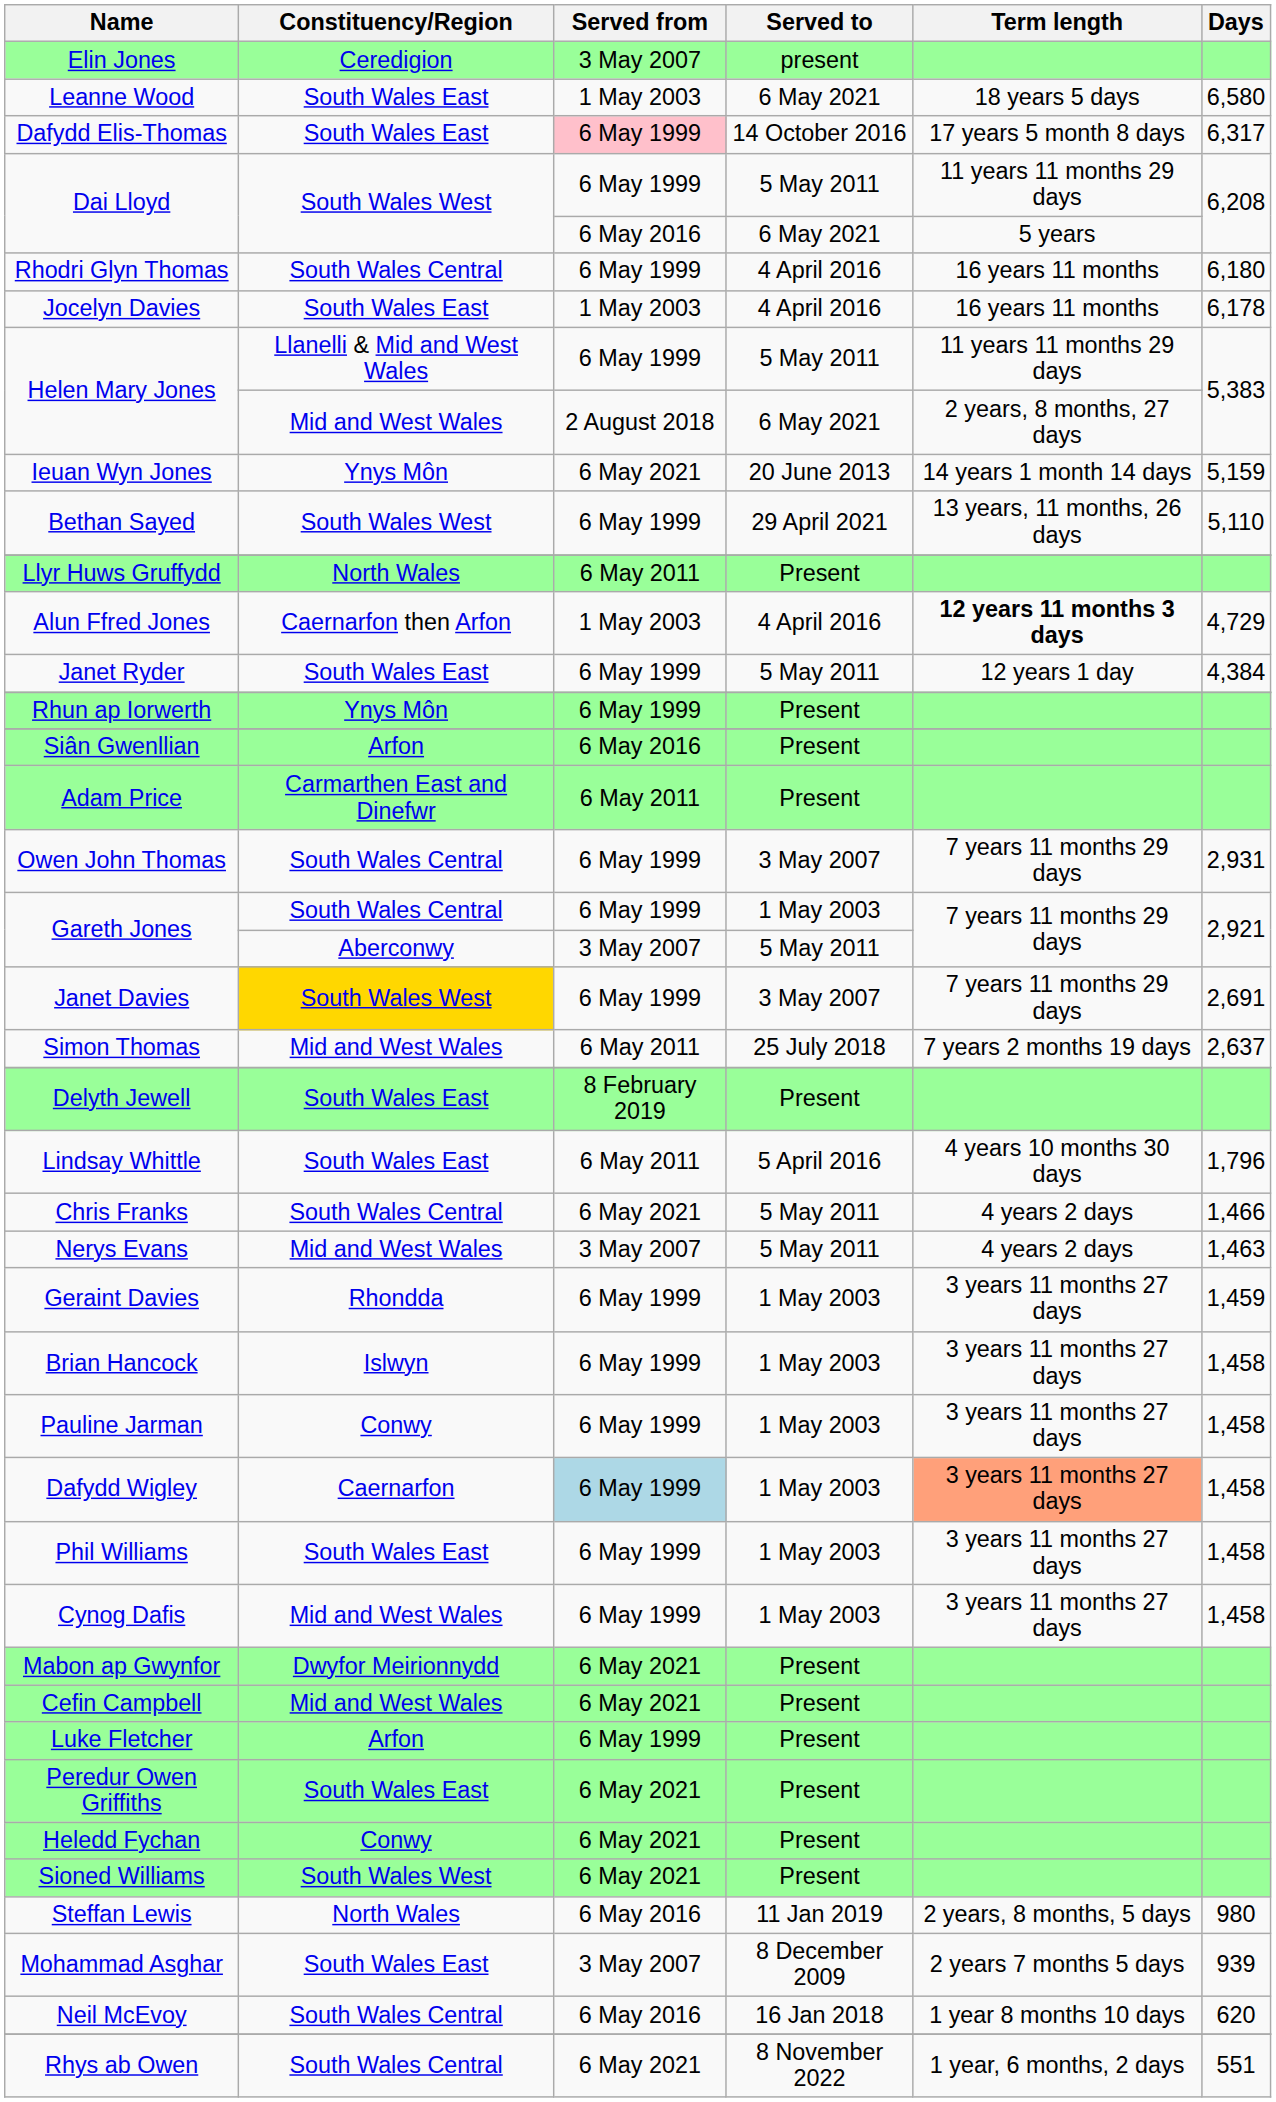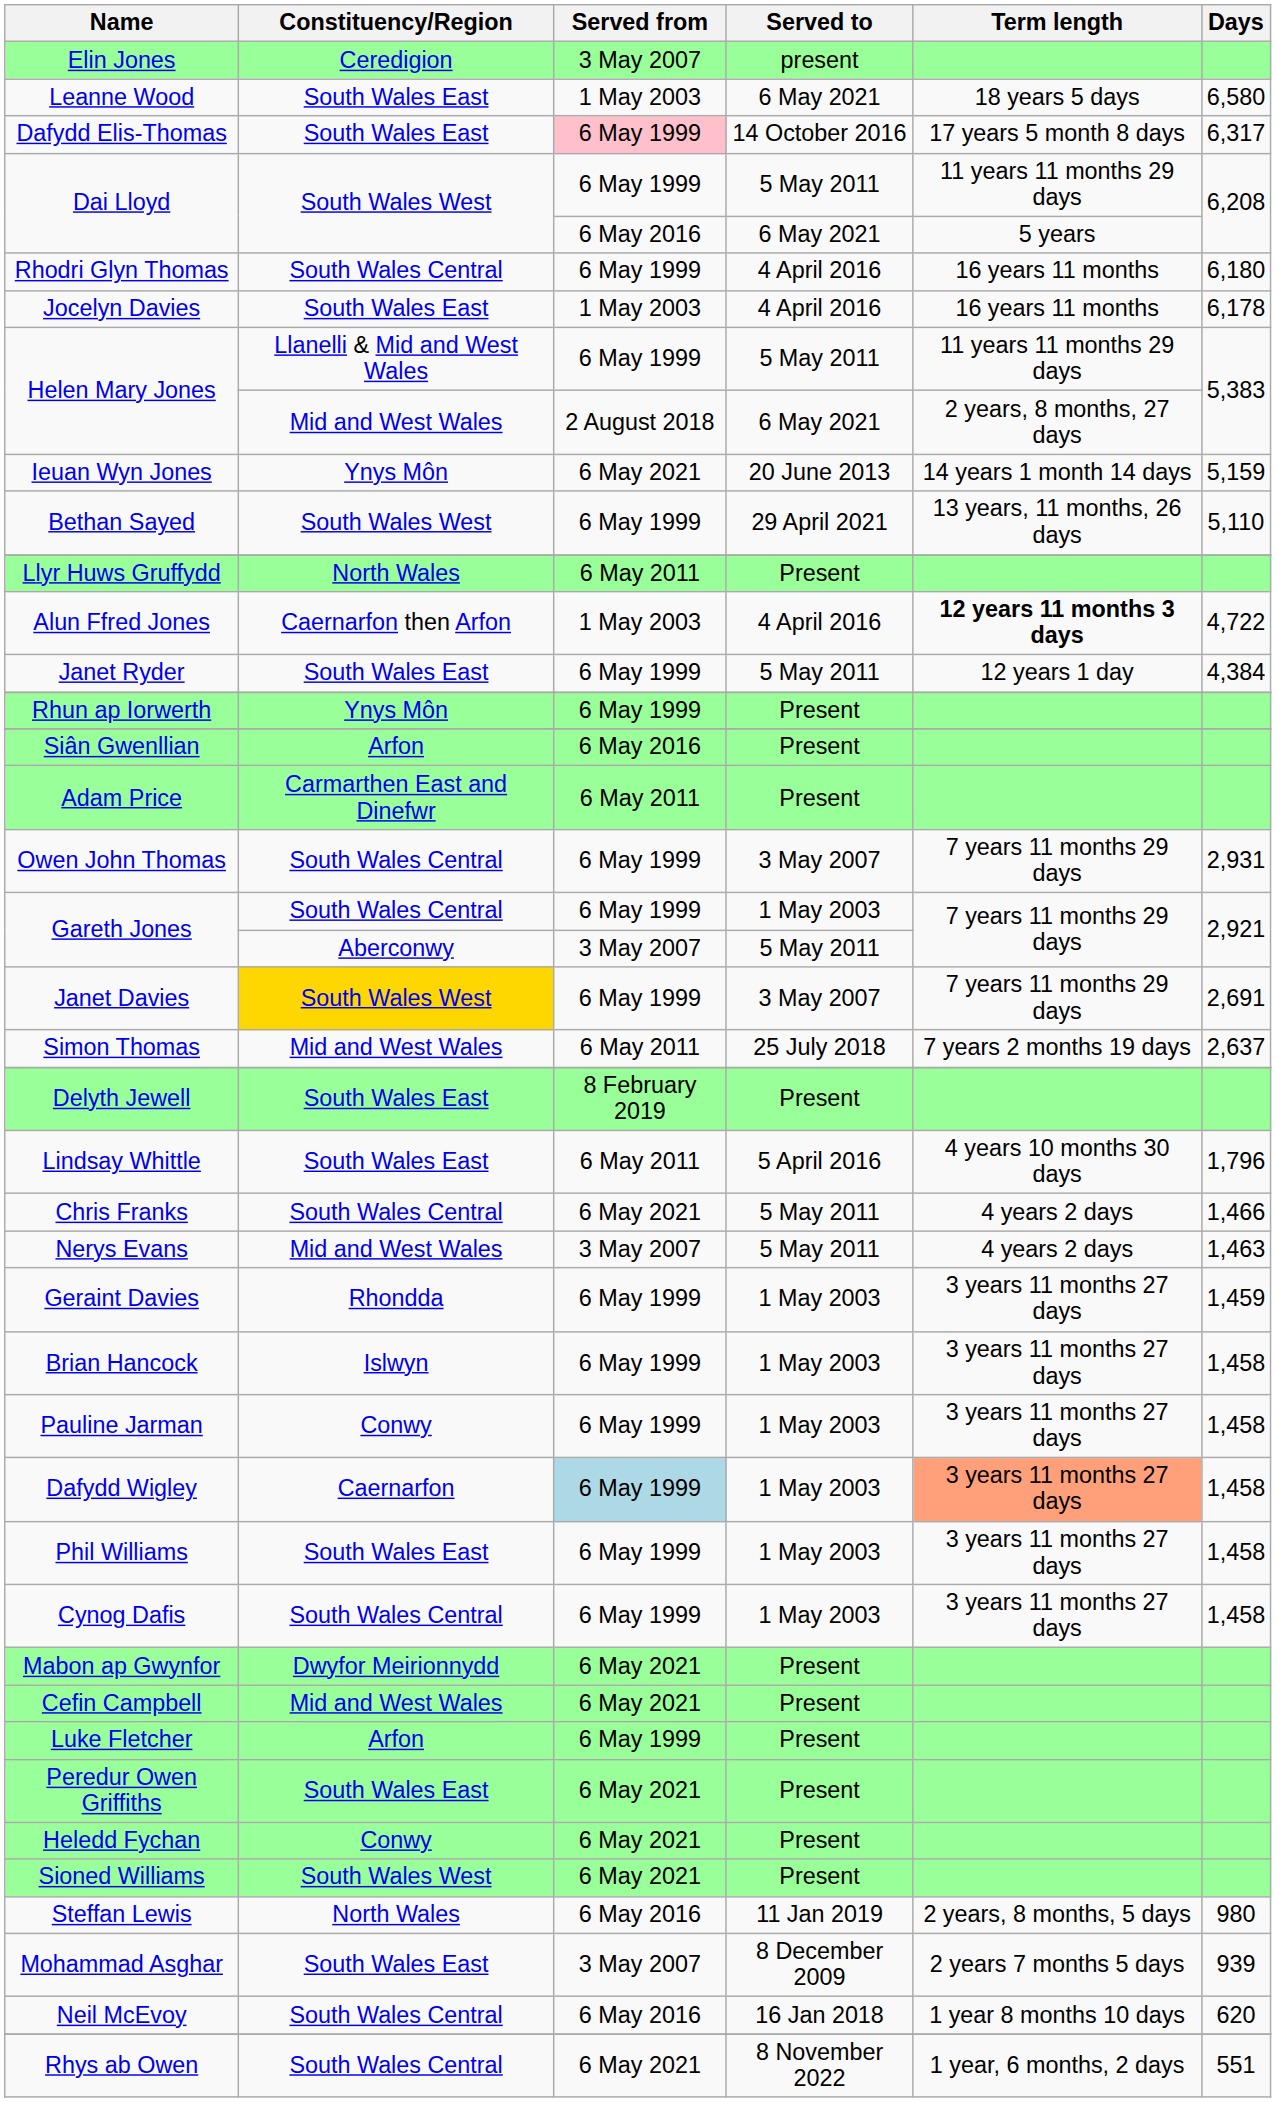Alun Ffred Jones | Days: 4,729 -> 4,722
Cynog Dafis | Constituency/Region: Mid and West Wales -> South Wales Central
